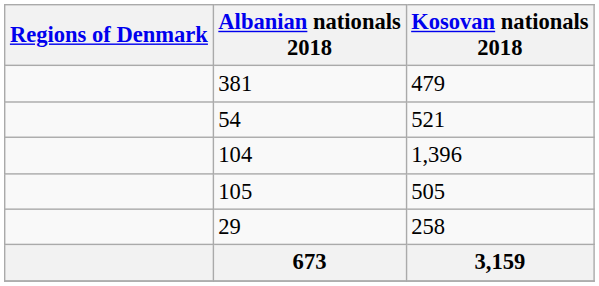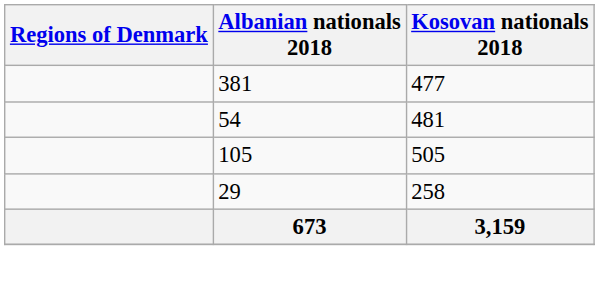381 | Kosovan nationals 2018: 479 -> 477
54 | Kosovan nationals 2018: 521 -> 481
- row: 104 | 1,396
